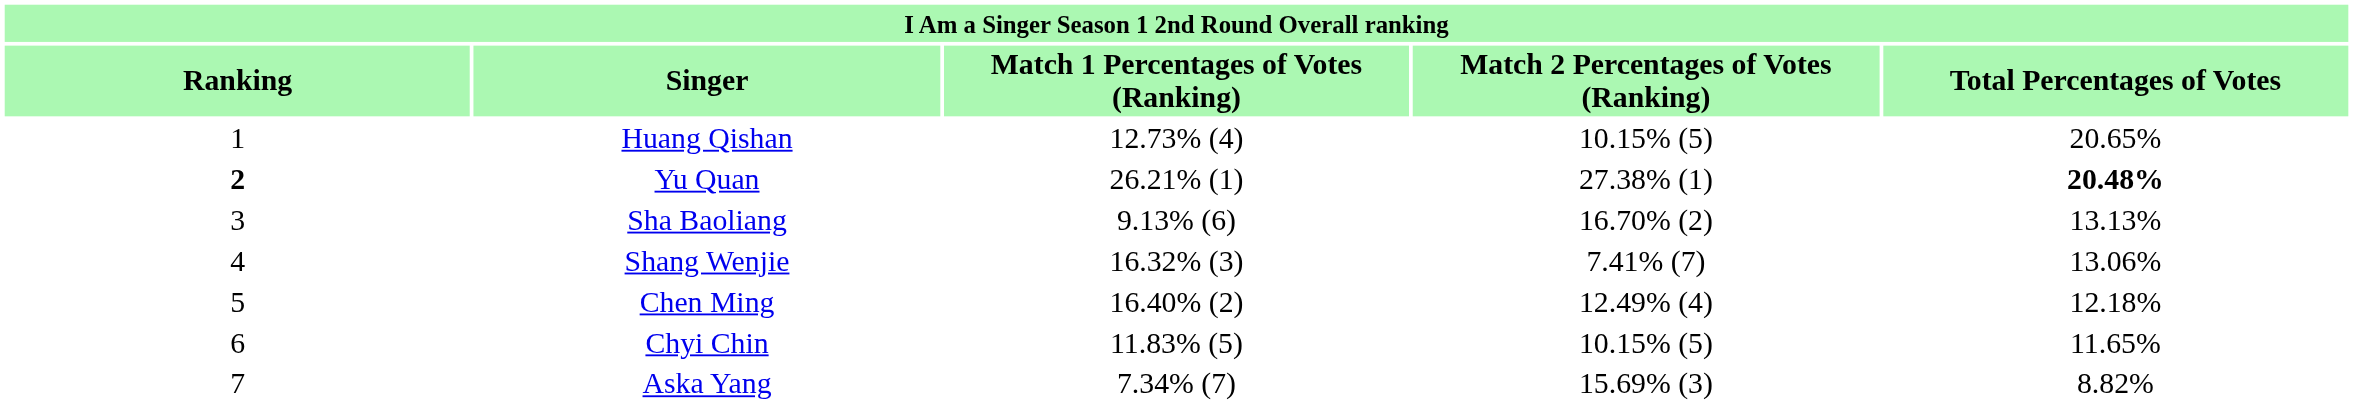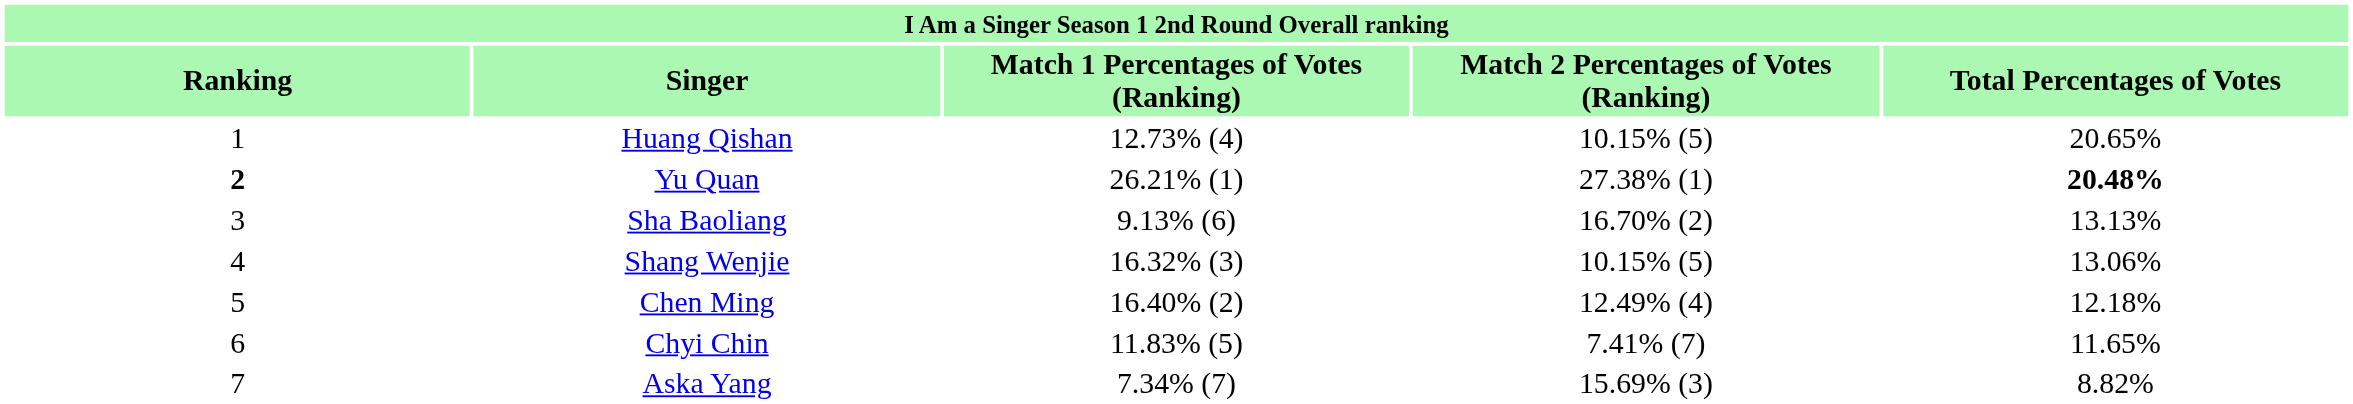Shang Wenjie | column 4: 7.41% (7) -> 10.15% (5)
Chyi Chin | column 4: 10.15% (5) -> 7.41% (7)
